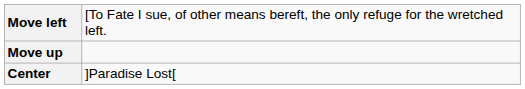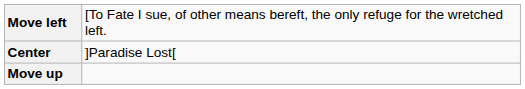rows swapped: Center <-> Move up
